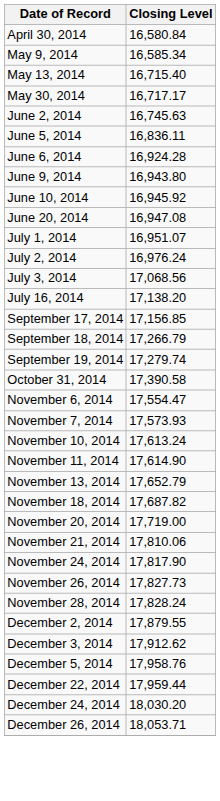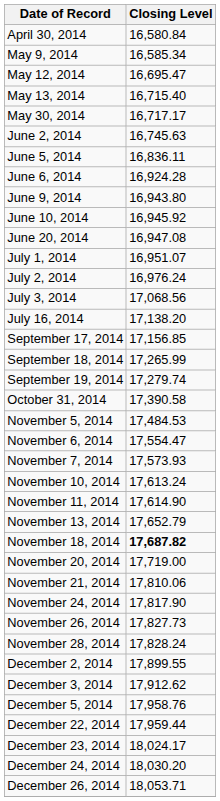+ row: May 12, 2014 | 16,695.47
September 18, 2014 | Closing Level: 17,266.79 -> 17,265.99
+ row: November 5, 2014 | 17,484.53
November 18, 2014 | Closing Level: normal -> bold
December 2, 2014 | Closing Level: 17,879.55 -> 17,899.55
+ row: December 23, 2014 | 18,024.17
